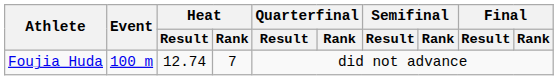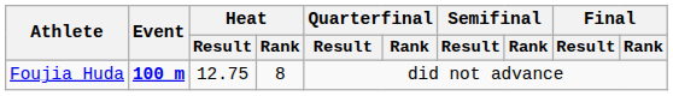Foujia Huda | Event: normal -> bold
Foujia Huda | Heat / Result: 12.74 -> 12.75
Foujia Huda | Heat / Rank: 7 -> 8
